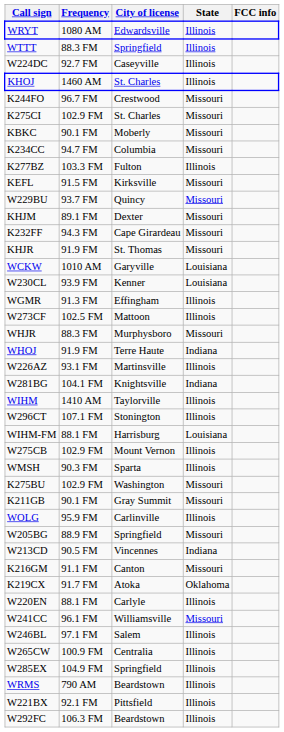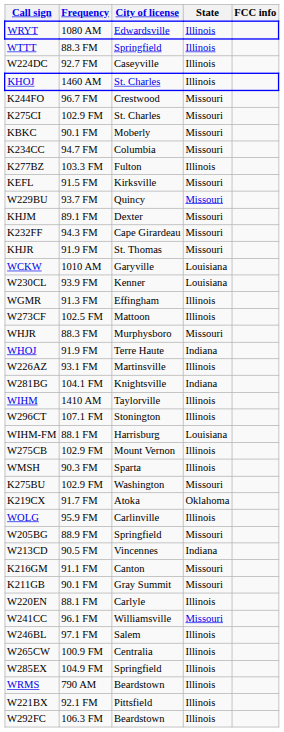rows swapped: K211GB <-> K219CX
